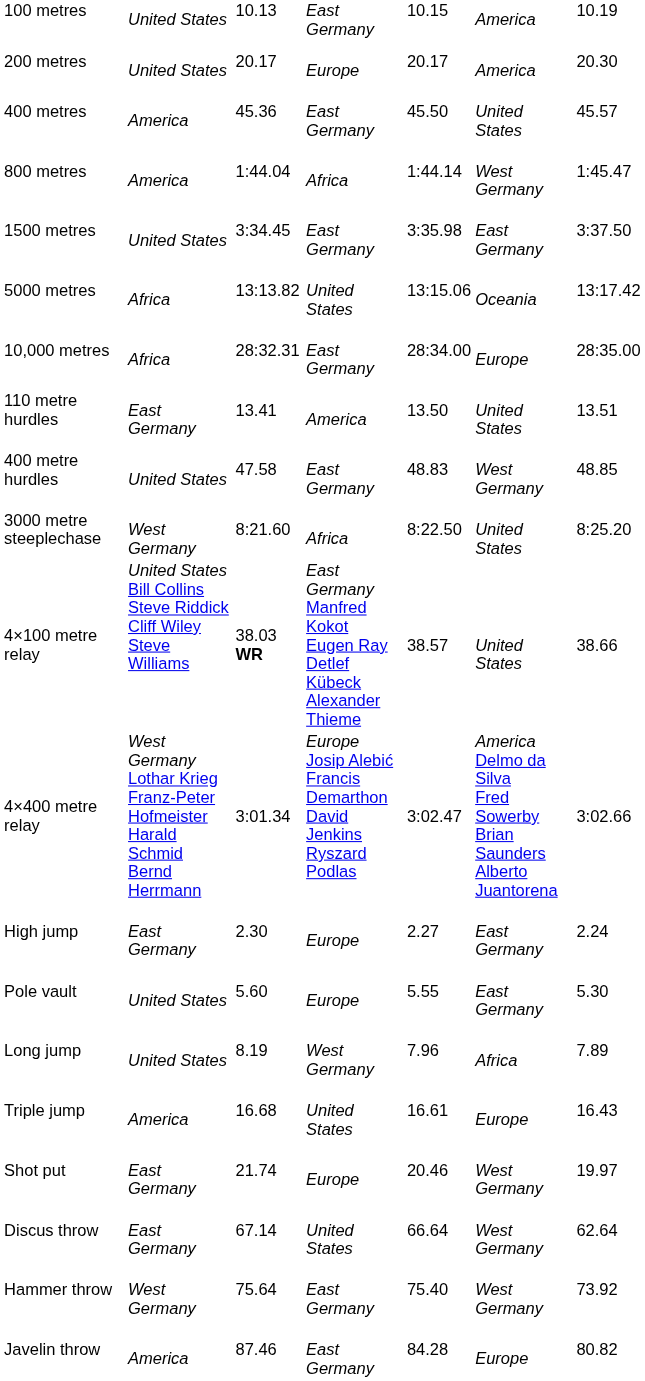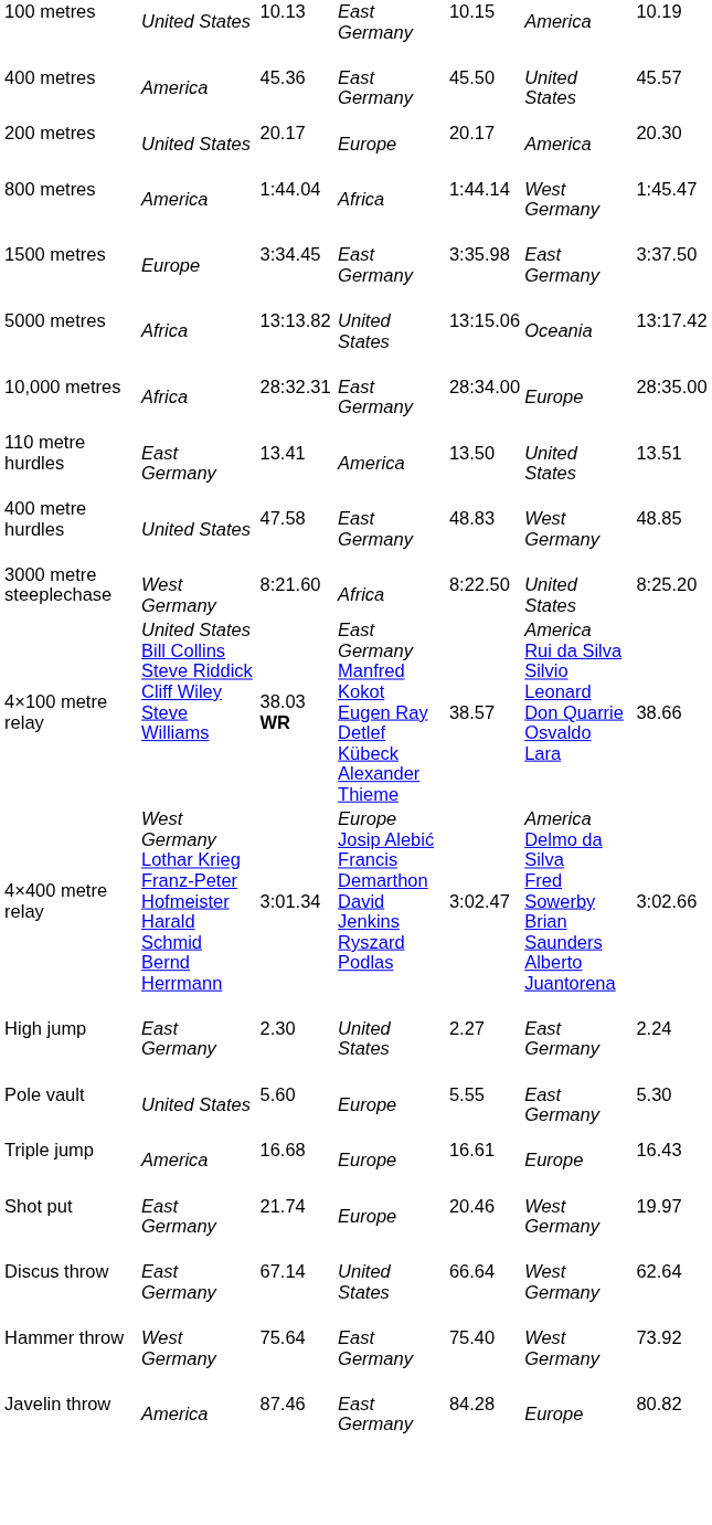rows swapped: 200 metres <-> 400 metres
1500 metres | column 2: United States -> Europe
4×100 metre relay | column 6: United States -> America Rui da Silva Silvio Leonard Don Quarrie Osvaldo Lara
High jump | column 4: Europe -> United States
- row: Long jump | United States | 8.19 | West Germany | 7.96 | Africa | 7.89
Triple jump | column 4: United States -> Europe
